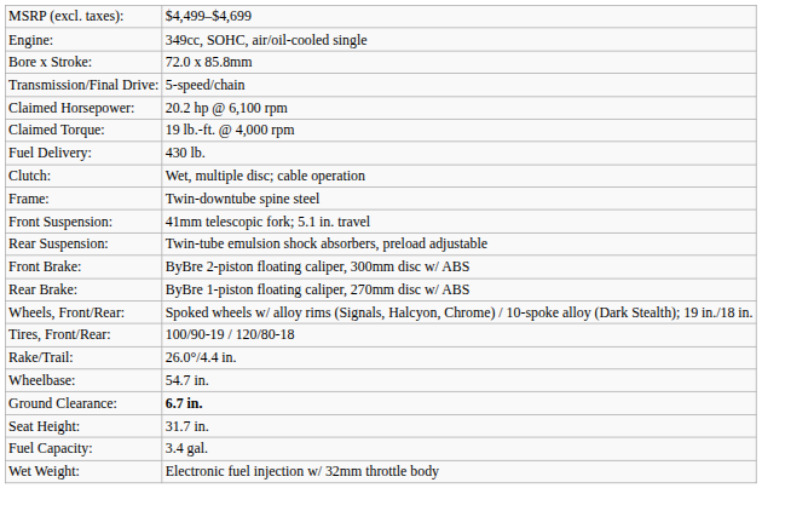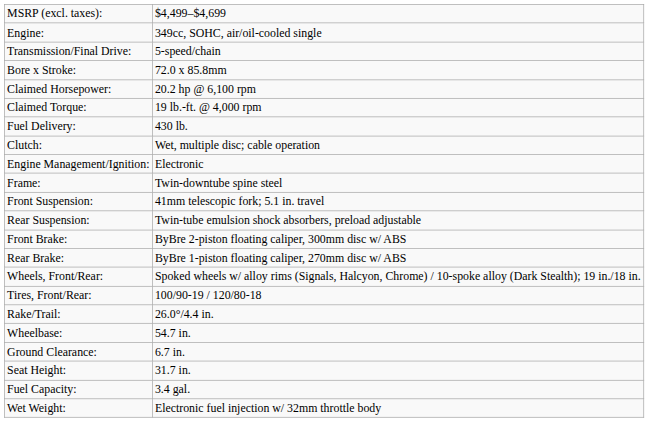rows swapped: Bore x Stroke: <-> Transmission/Final Drive:
+ row: Engine Management/Ignition: | Electronic
Ground Clearance: | column 2: bold -> normal
